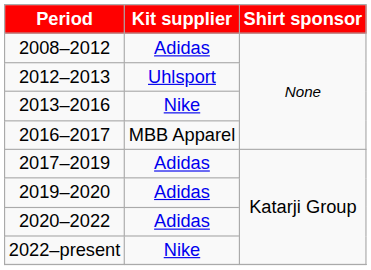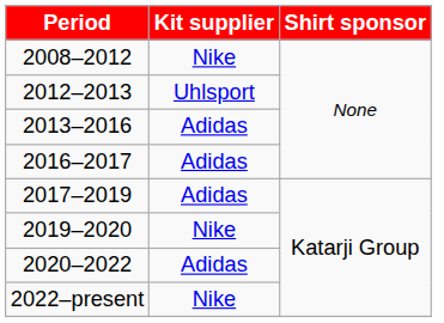2008–2012 | Kit supplier: Adidas -> Nike
2013–2016 | Kit supplier: Nike -> Adidas
2016–2017 | Kit supplier: MBB Apparel -> Adidas
2019–2020 | Kit supplier: Adidas -> Nike
